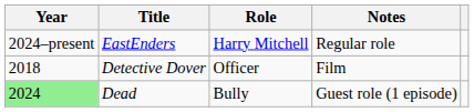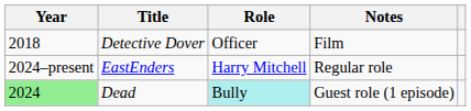rows swapped: Detective Dover <-> EastEnders
Dead | Role: no background -> paleturquoise background
